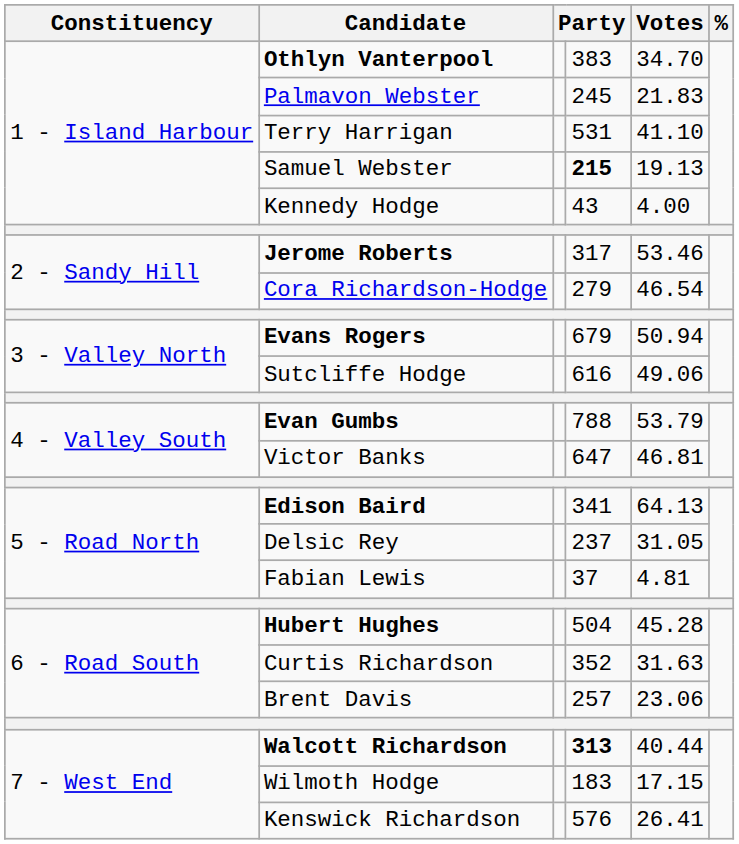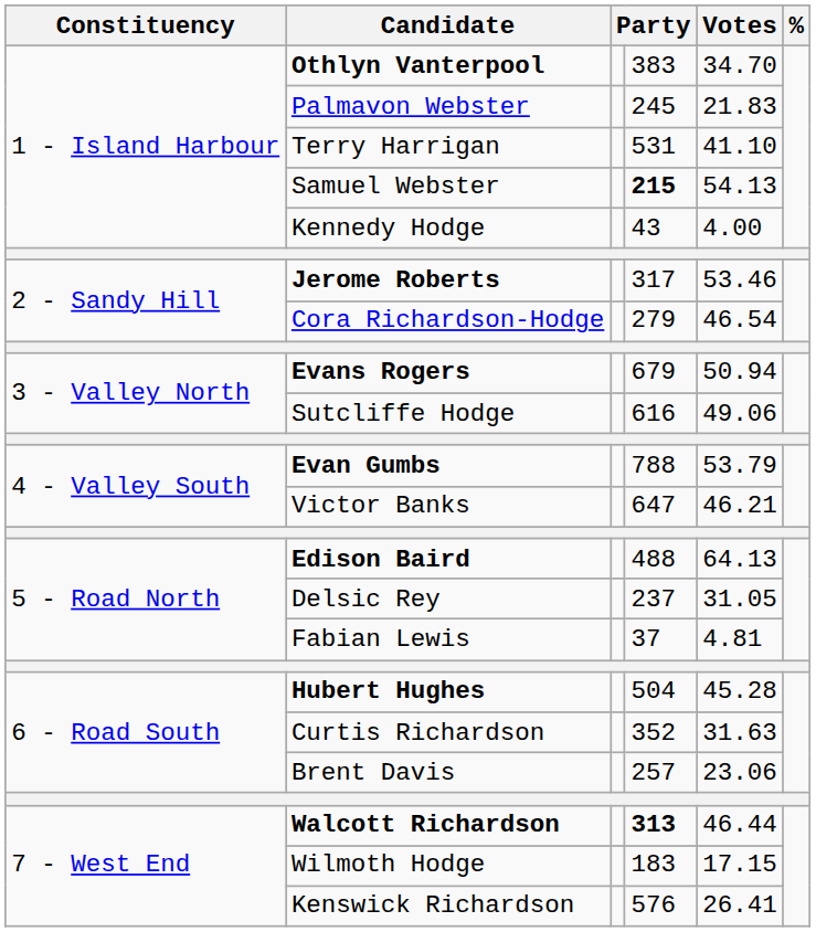Samuel Webster | Votes: 19.13 -> 54.13
Victor Banks | Votes: 46.81 -> 46.21
Edison Baird | column 4: 341 -> 488
Walcott Richardson | Votes: 40.44 -> 46.44
